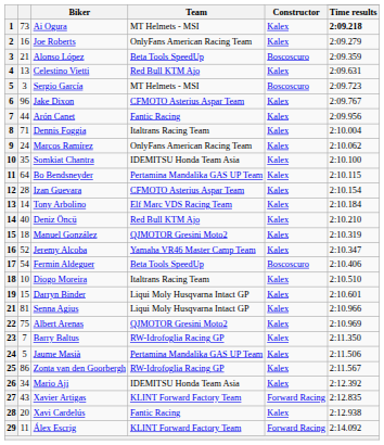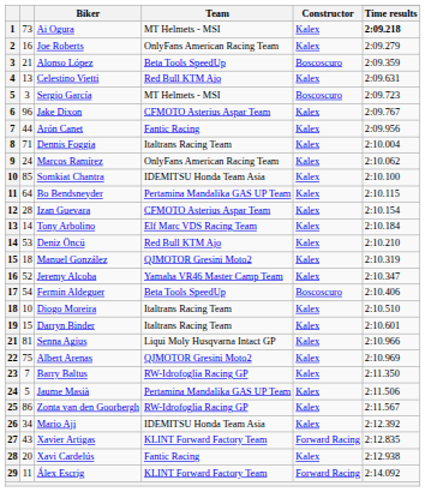Somkiat Chantra | column 2: 35 -> 85
Deniz Öncü | column 2: 40 -> 53
Darryn Binder | Team: Liqui Moly Husqvarna Intact GP -> Italtrans Racing Team
